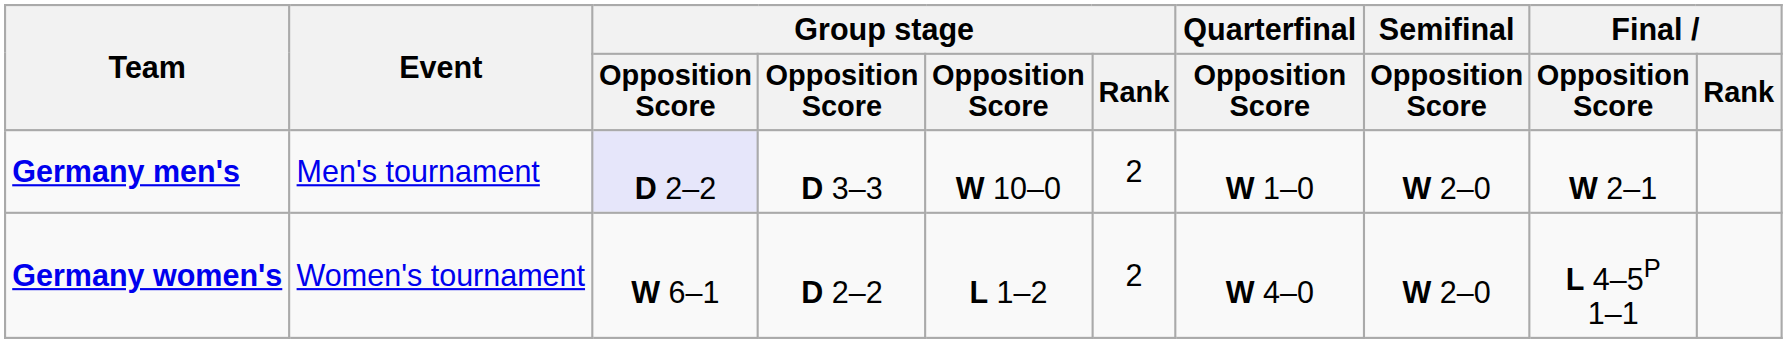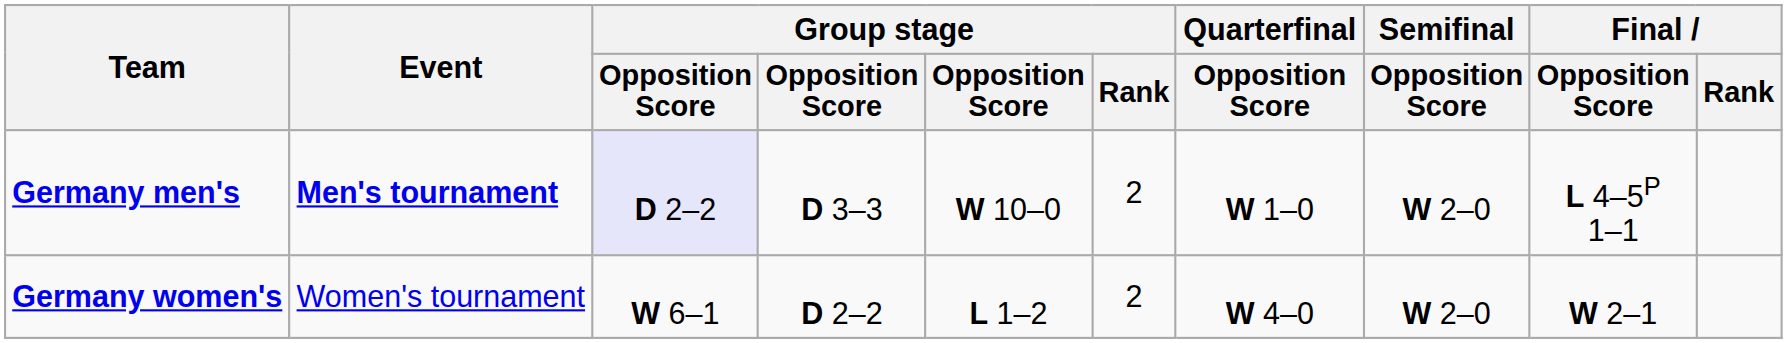Germany men's | Event: normal -> bold
Germany men's | Final / Opposition Score: W 2–1 -> L 4–5P 1–1
Germany women's | Final / Opposition Score: L 4–5P 1–1 -> W 2–1
